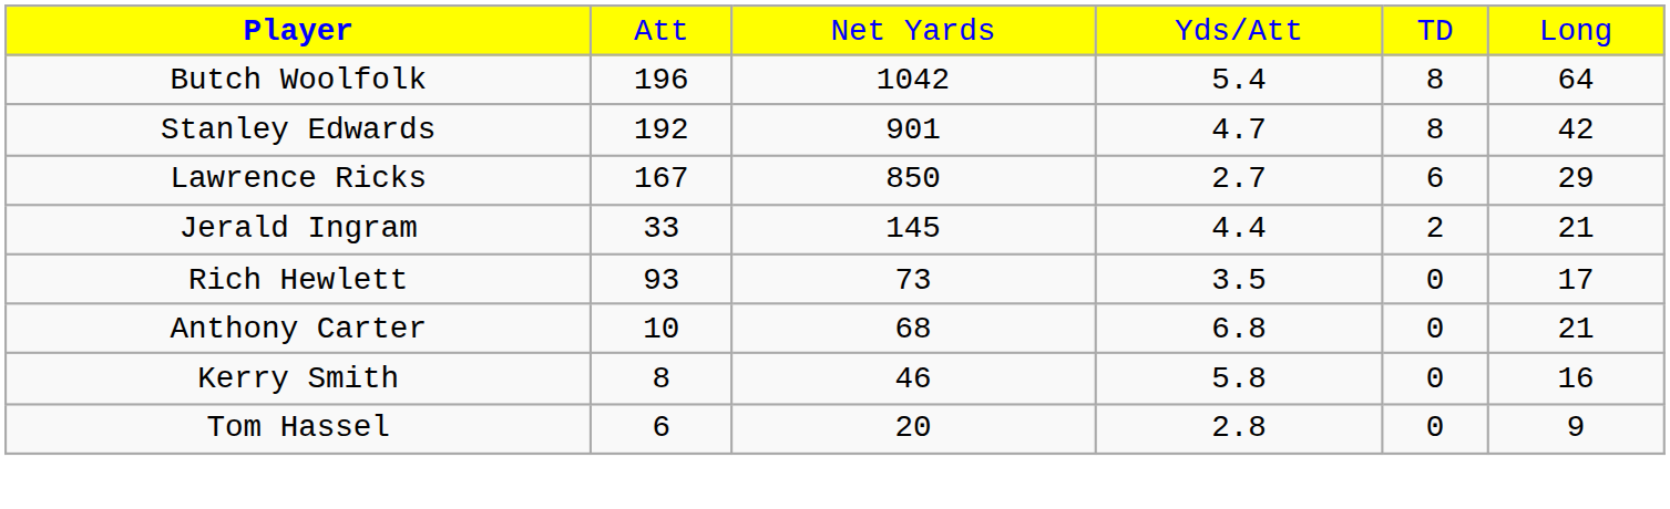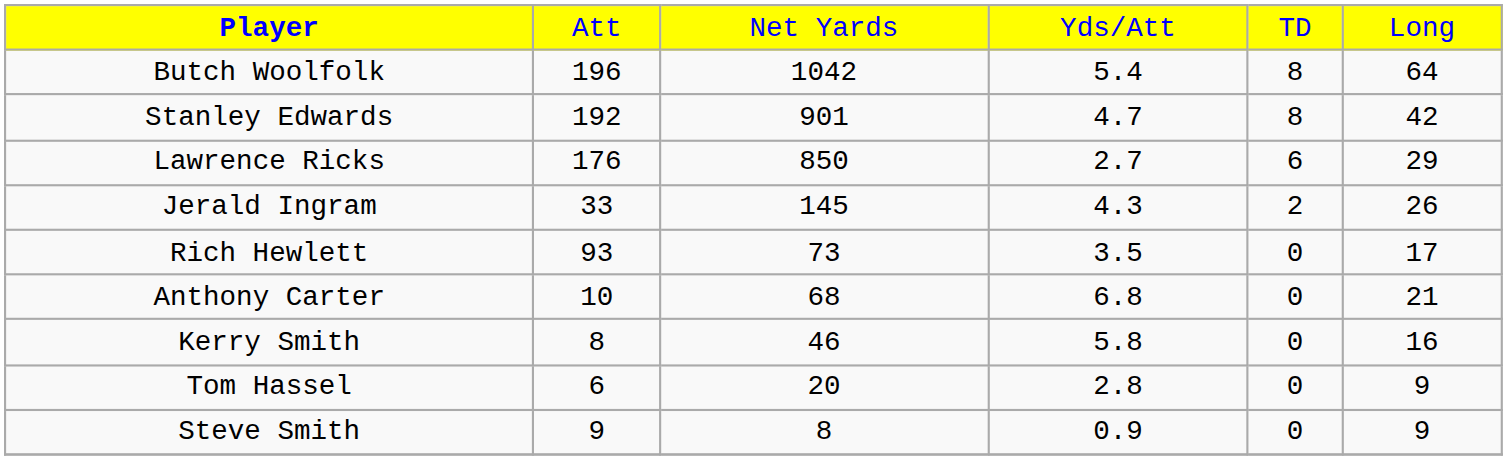Lawrence Ricks | column 2: 167 -> 176
Jerald Ingram | column 4: 4.4 -> 4.3
Jerald Ingram | column 6: 21 -> 26
+ row: Steve Smith | 9 | 8 | 0.9 | 0 | 9
